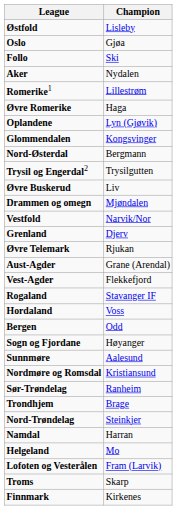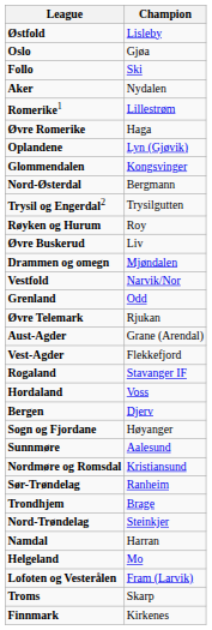+ row: Røyken og Hurum | Roy
Grenland | Champion: Djerv -> Odd
Bergen | Champion: Odd -> Djerv
